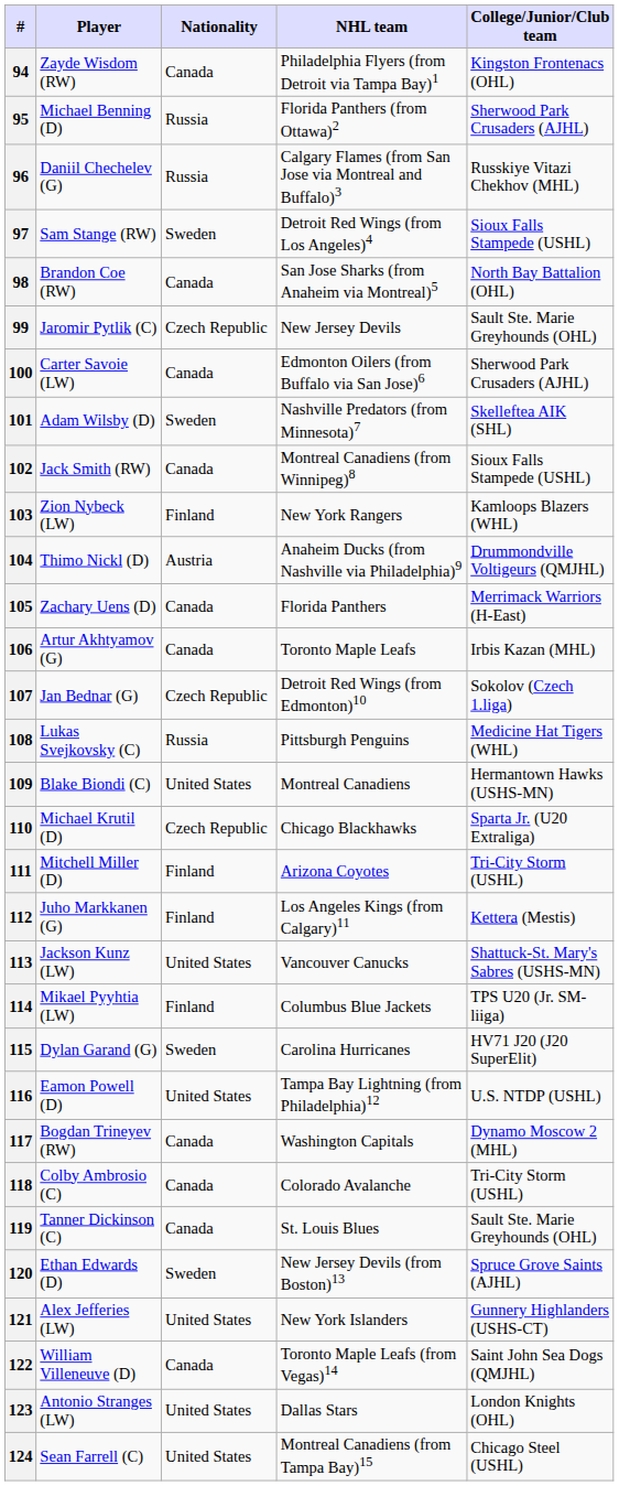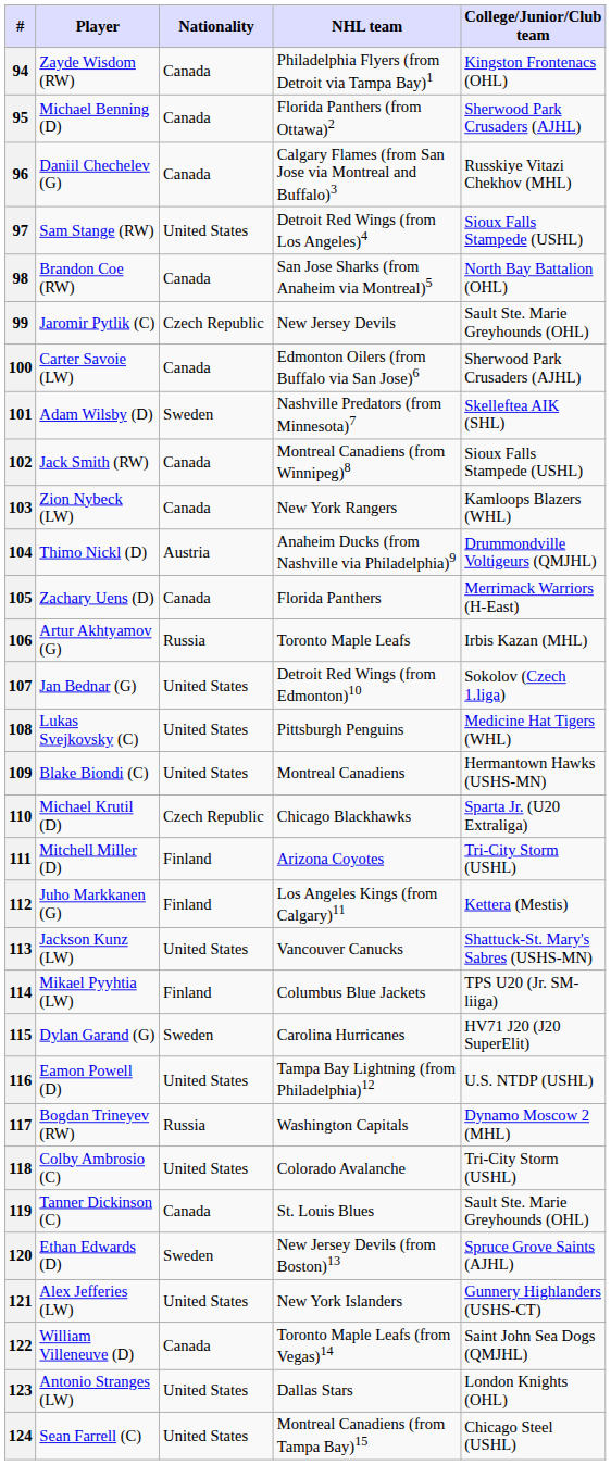95 | Nationality: Russia -> Canada
96 | Nationality: Russia -> Canada
97 | Nationality: Sweden -> United States
103 | Nationality: Finland -> Canada
106 | Nationality: Canada -> Russia
107 | Nationality: Czech Republic -> United States
108 | Nationality: Russia -> United States
117 | Nationality: Canada -> Russia
118 | Nationality: Canada -> United States
